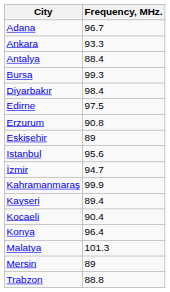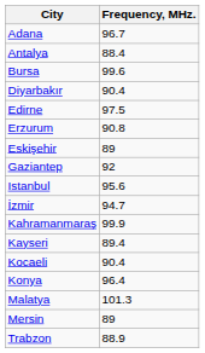- row: Ankara | 93.3
Bursa | Frequency, MHz.: 99.3 -> 99.6
Diyarbakır | Frequency, MHz.: 98.4 -> 90.4
+ row: Gaziantep | 92
Trabzon | Frequency, MHz.: 88.8 -> 88.9
